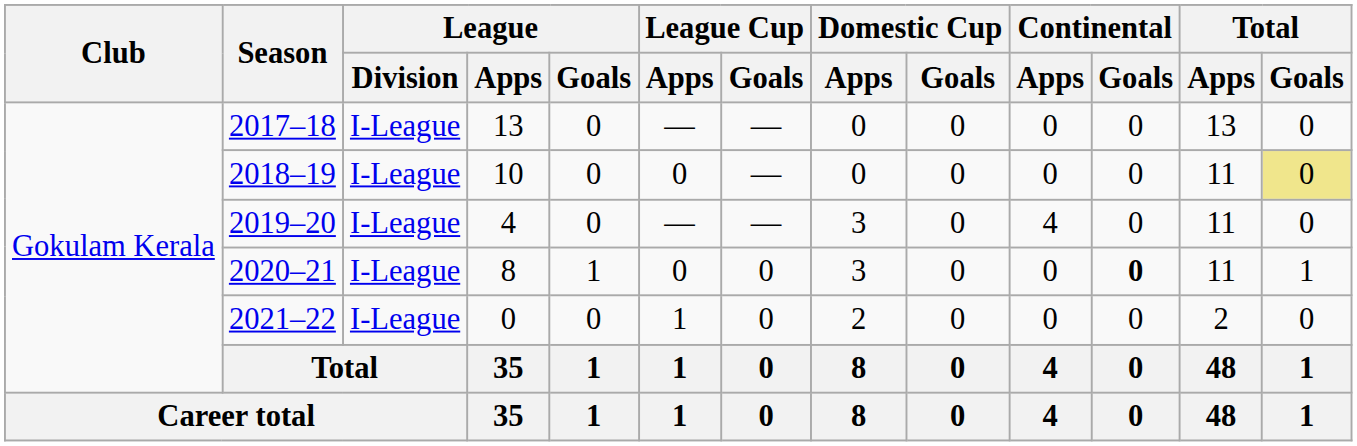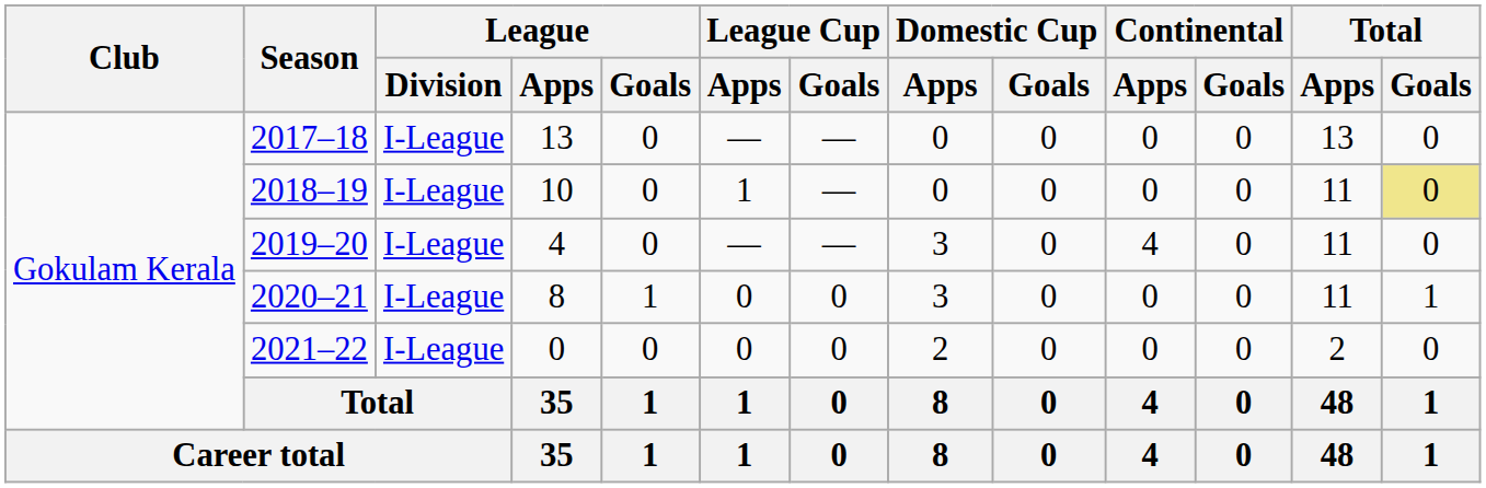2018–19 | League Cup / Apps: 0 -> 1
2020–21 | Continental / Goals: bold -> normal
2021–22 | League Cup / Apps: 1 -> 0
